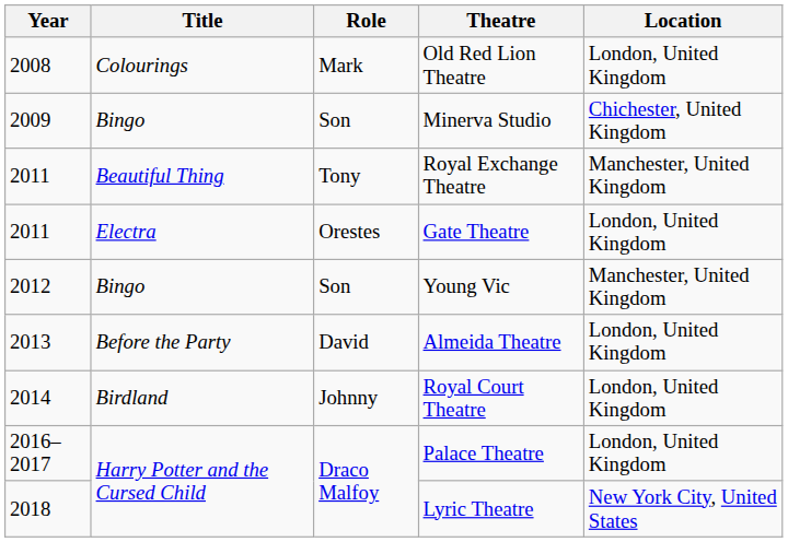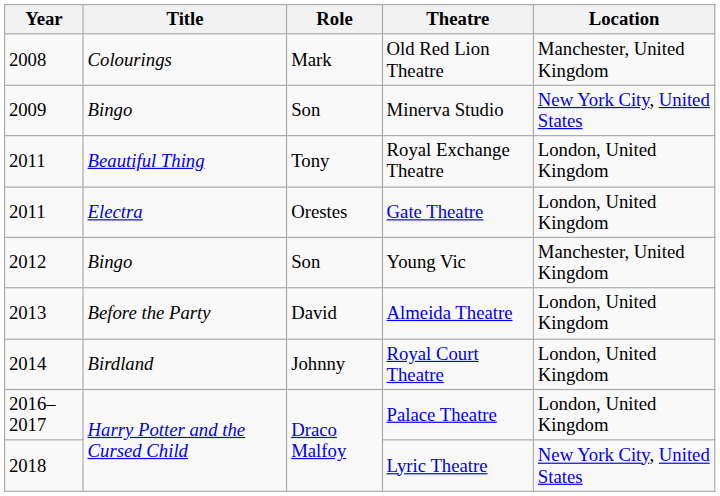Old Red Lion Theatre | Location: London, United Kingdom -> Manchester, United Kingdom
Minerva Studio | Location: Chichester, United Kingdom -> New York City, United States
Royal Exchange Theatre | Location: Manchester, United Kingdom -> London, United Kingdom
